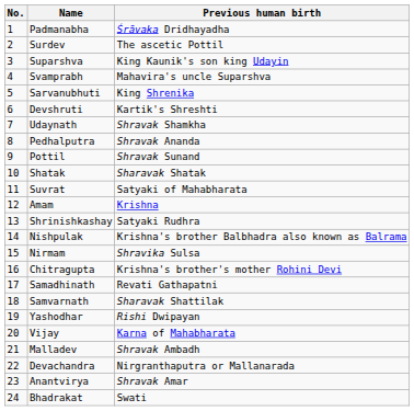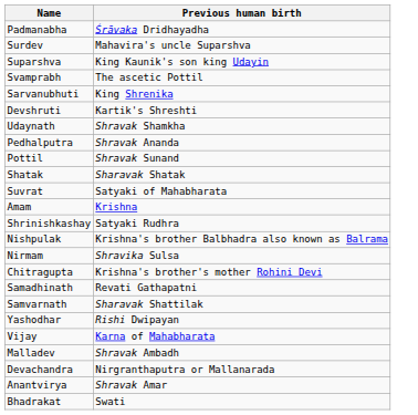- column: No. | 1 | 2 | 3 | 4 | 5 | 6 | 7 | 8 | 9 | 10 | 11 | 12 | 13 | 14 | 15 | 16 | 17 | 18 | 19 | 20 | 21 | 22 | 23 | 24
Surdev | Previous human birth: The ascetic Pottil -> Mahavira's uncle Suparshva
Svamprabh | Previous human birth: Mahavira's uncle Suparshva -> The ascetic Pottil
